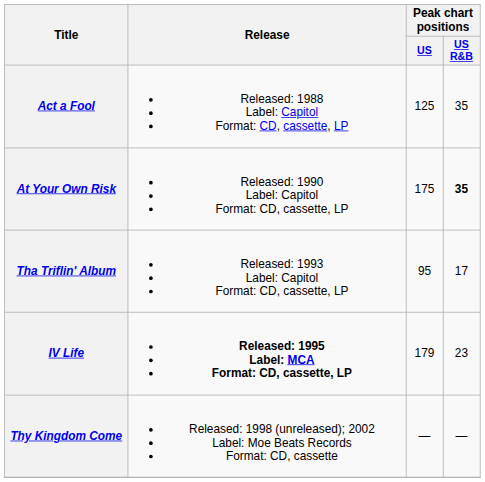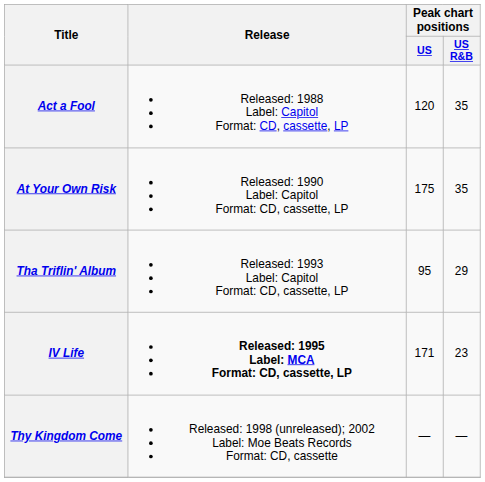Act a Fool | Peak chart positions / US: 125 -> 120
At Your Own Risk | Peak chart positions / US R&B: bold -> normal
Tha Triflin' Album | Peak chart positions / US R&B: 17 -> 29
IV Life | Peak chart positions / US: 179 -> 171
